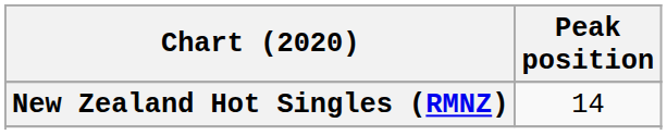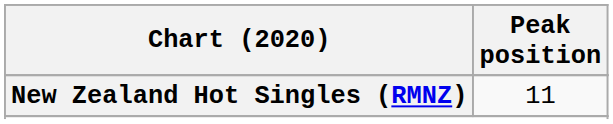New Zealand Hot Singles (RMNZ) | Peak position: 14 -> 11
